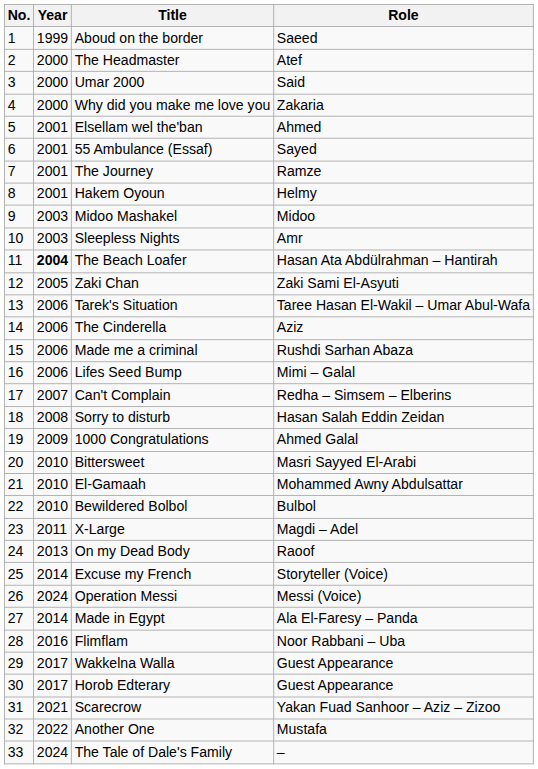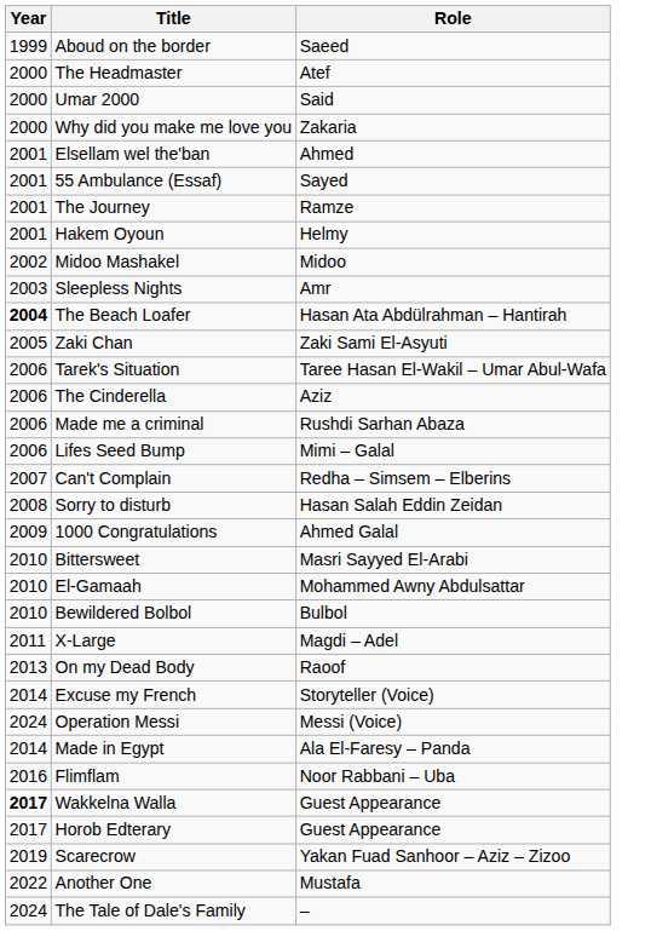- column: No. | 1 | 2 | 3 | 4 | 5 | 6 | 7 | 8 | 9 | 10 | 11 | 12 | 13 | 14 | 15 | 16 | 17 | 18 | 19 | 20 | 21 | 22 | 23 | 24 | 25 | 26 | 27 | 28 | 29 | 30 | 31 | 32 | 33
Midoo Mashakel | Year: 2003 -> 2002
Wakkelna Walla | Year: normal -> bold
Scarecrow | Year: 2021 -> 2019
